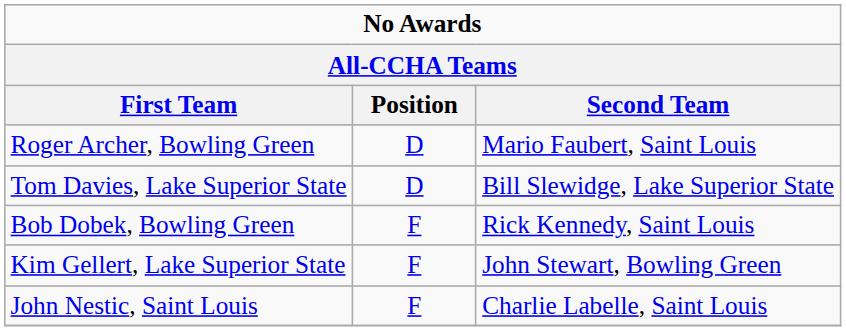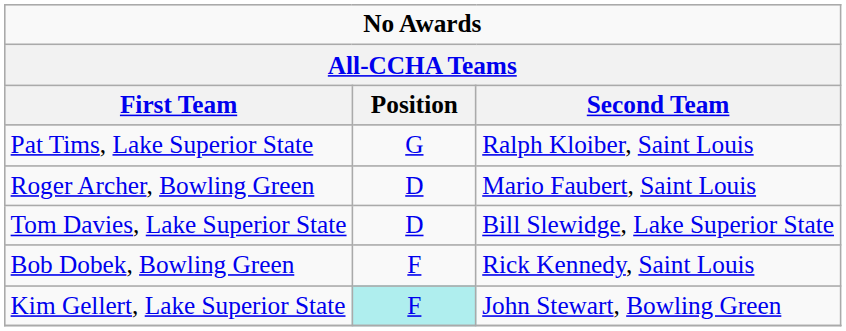+ row: Pat Tims, Lake Superior State | G | Ralph Kloiber, Saint Louis
Kim Gellert, Lake Superior State | Position: no background -> paleturquoise background
- row: John Nestic, Saint Louis | F | Charlie Labelle, Saint Louis
